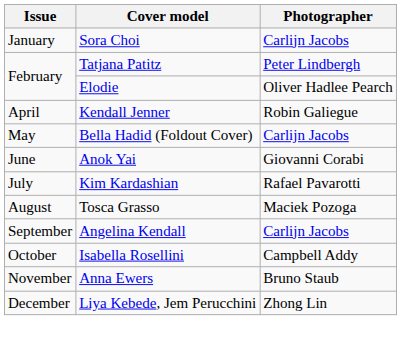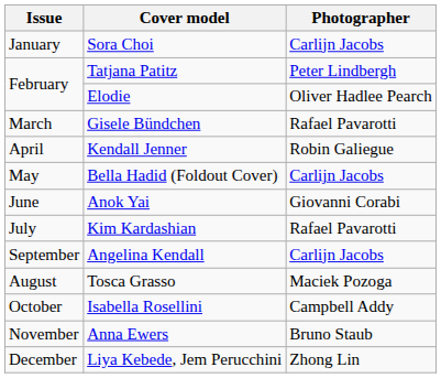+ row: March | Gisele Bündchen | Rafael Pavarotti
rows swapped: Tosca Grasso <-> Angelina Kendall
